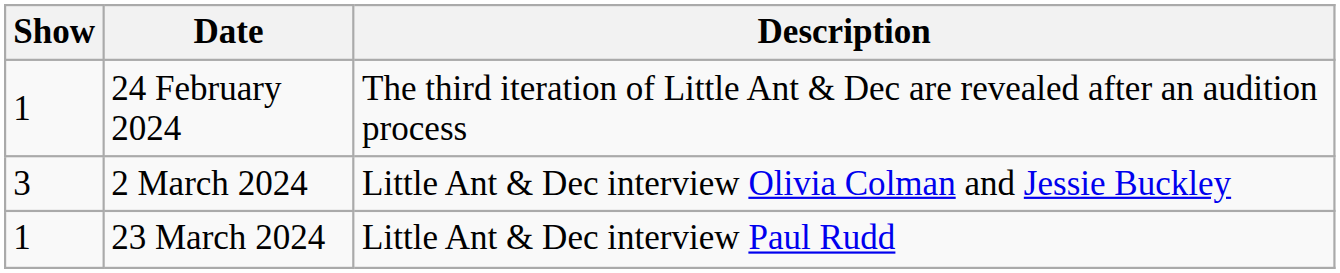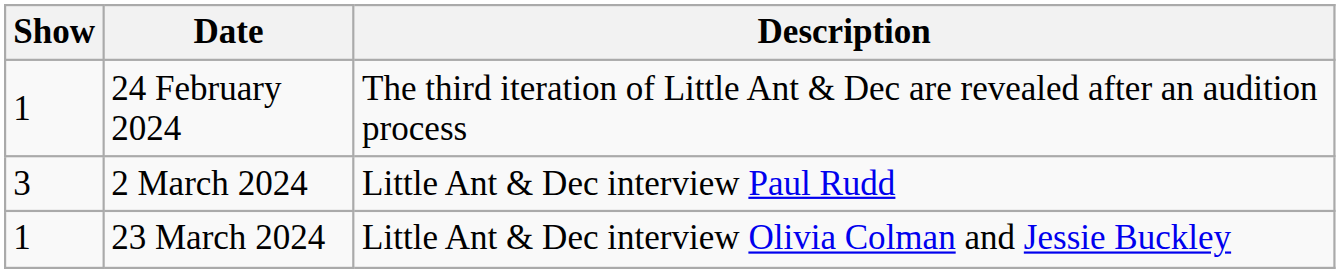2 March 2024 | Description: Little Ant & Dec interview Olivia Colman and Jessie Buckley -> Little Ant & Dec interview Paul Rudd
23 March 2024 | Description: Little Ant & Dec interview Paul Rudd -> Little Ant & Dec interview Olivia Colman and Jessie Buckley
